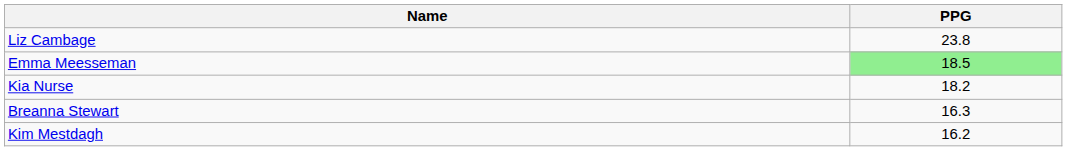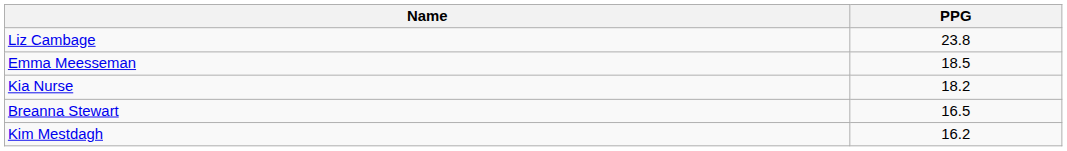Emma Meesseman | PPG: lightgreen background -> no background
Breanna Stewart | PPG: 16.3 -> 16.5
